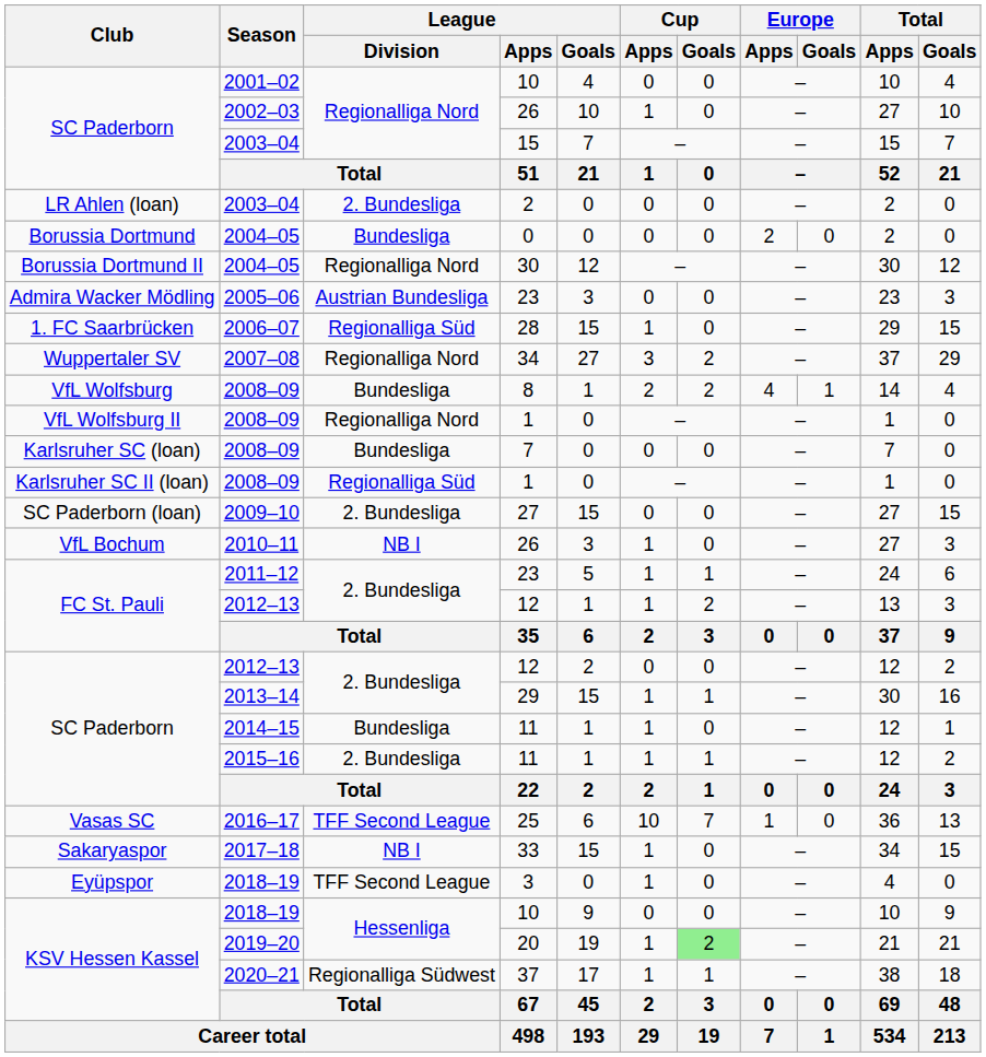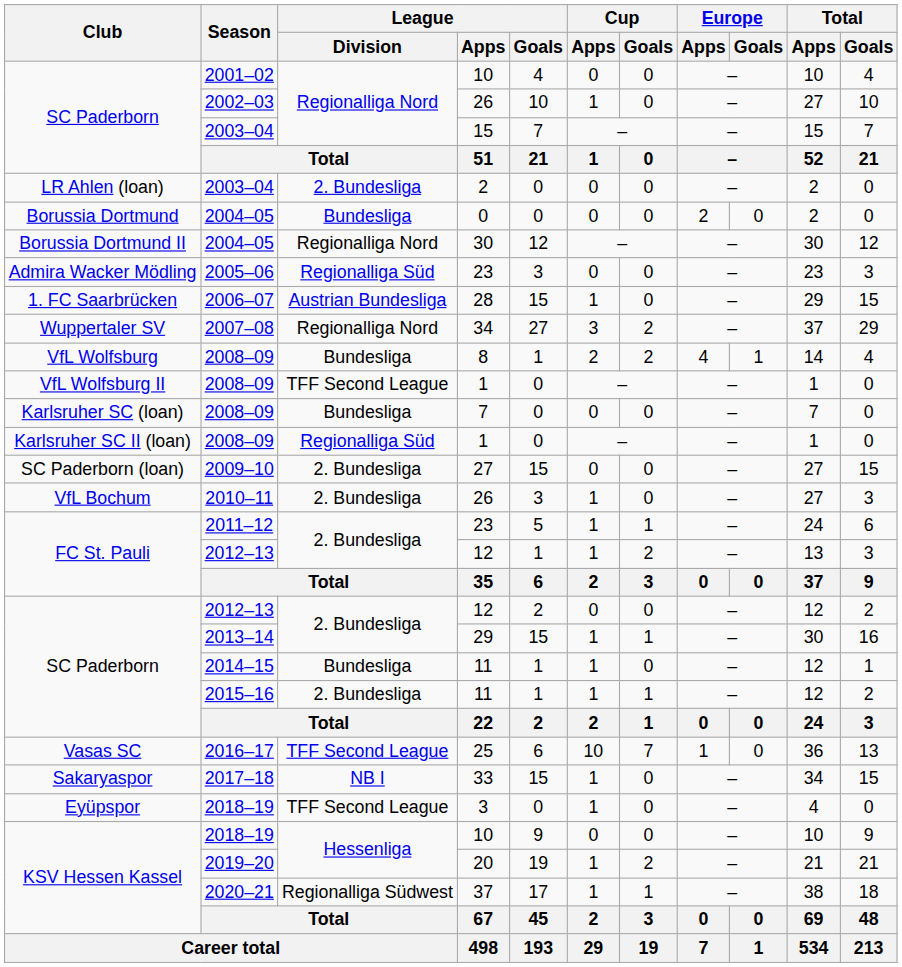Admira Wacker Mödling / 23 | League / Division: Austrian Bundesliga -> Regionalliga Süd
28 | League / Division: Regionalliga Süd -> Austrian Bundesliga
VfL Wolfsburg II / 1 | League / Division: Regionalliga Nord -> TFF Second League
VfL Bochum / 26 | League / Division: NB I -> 2. Bundesliga
20 | Cup / Goals: lightgreen background -> no background
